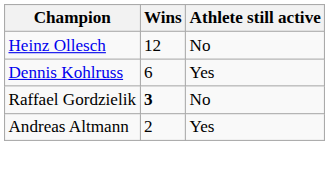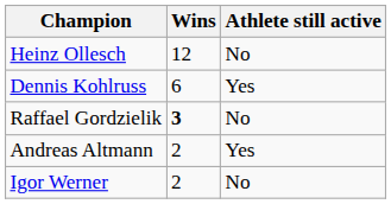+ row: Igor Werner | 2 | No
